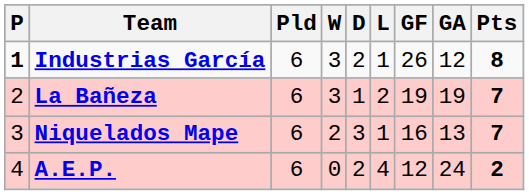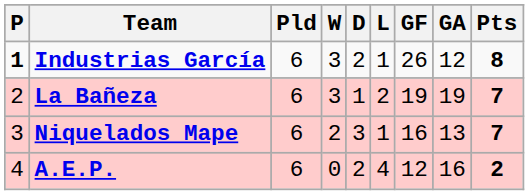A.E.P. | GA: 24 -> 16
